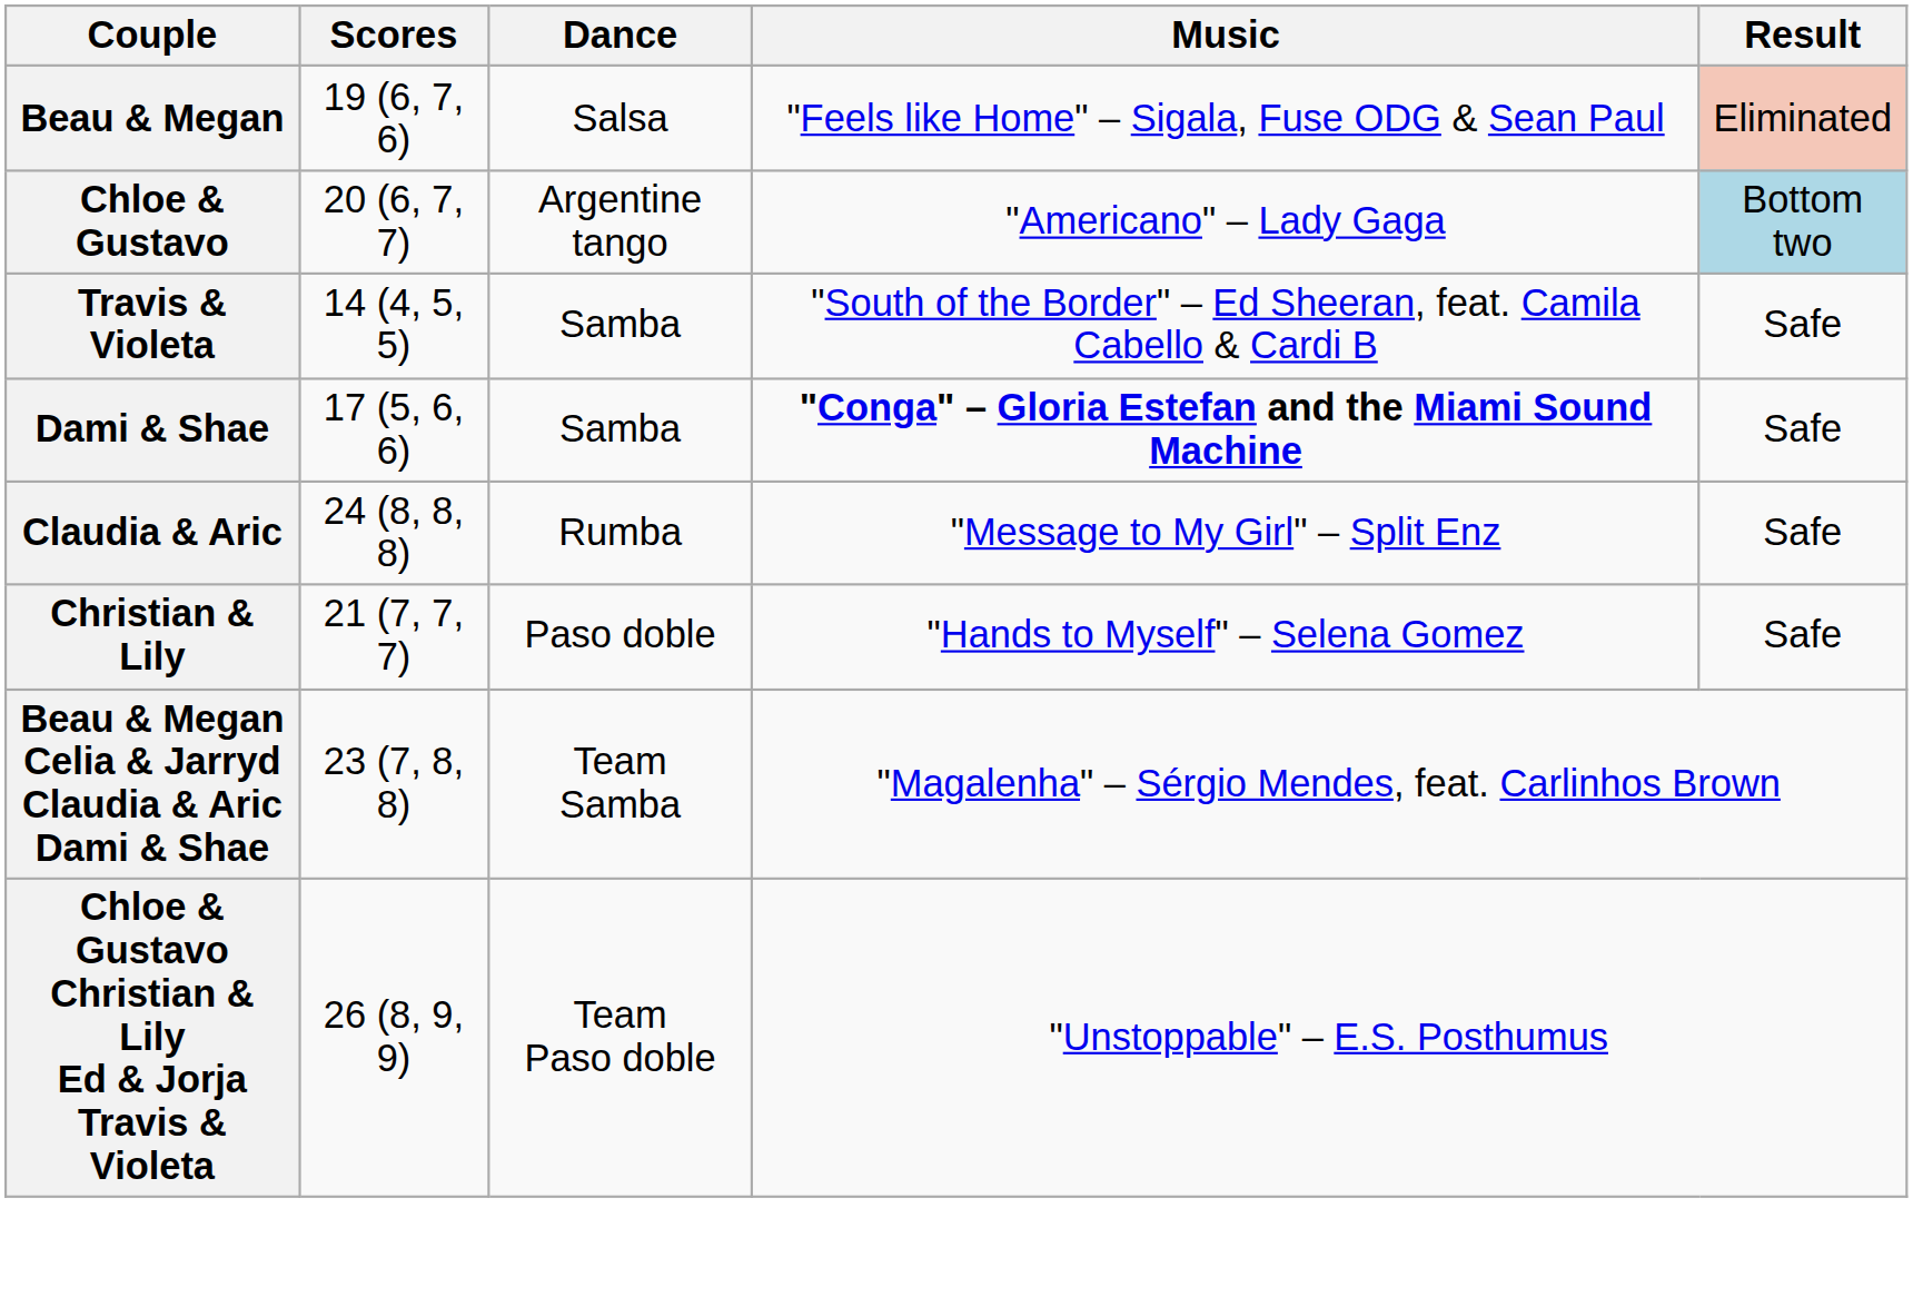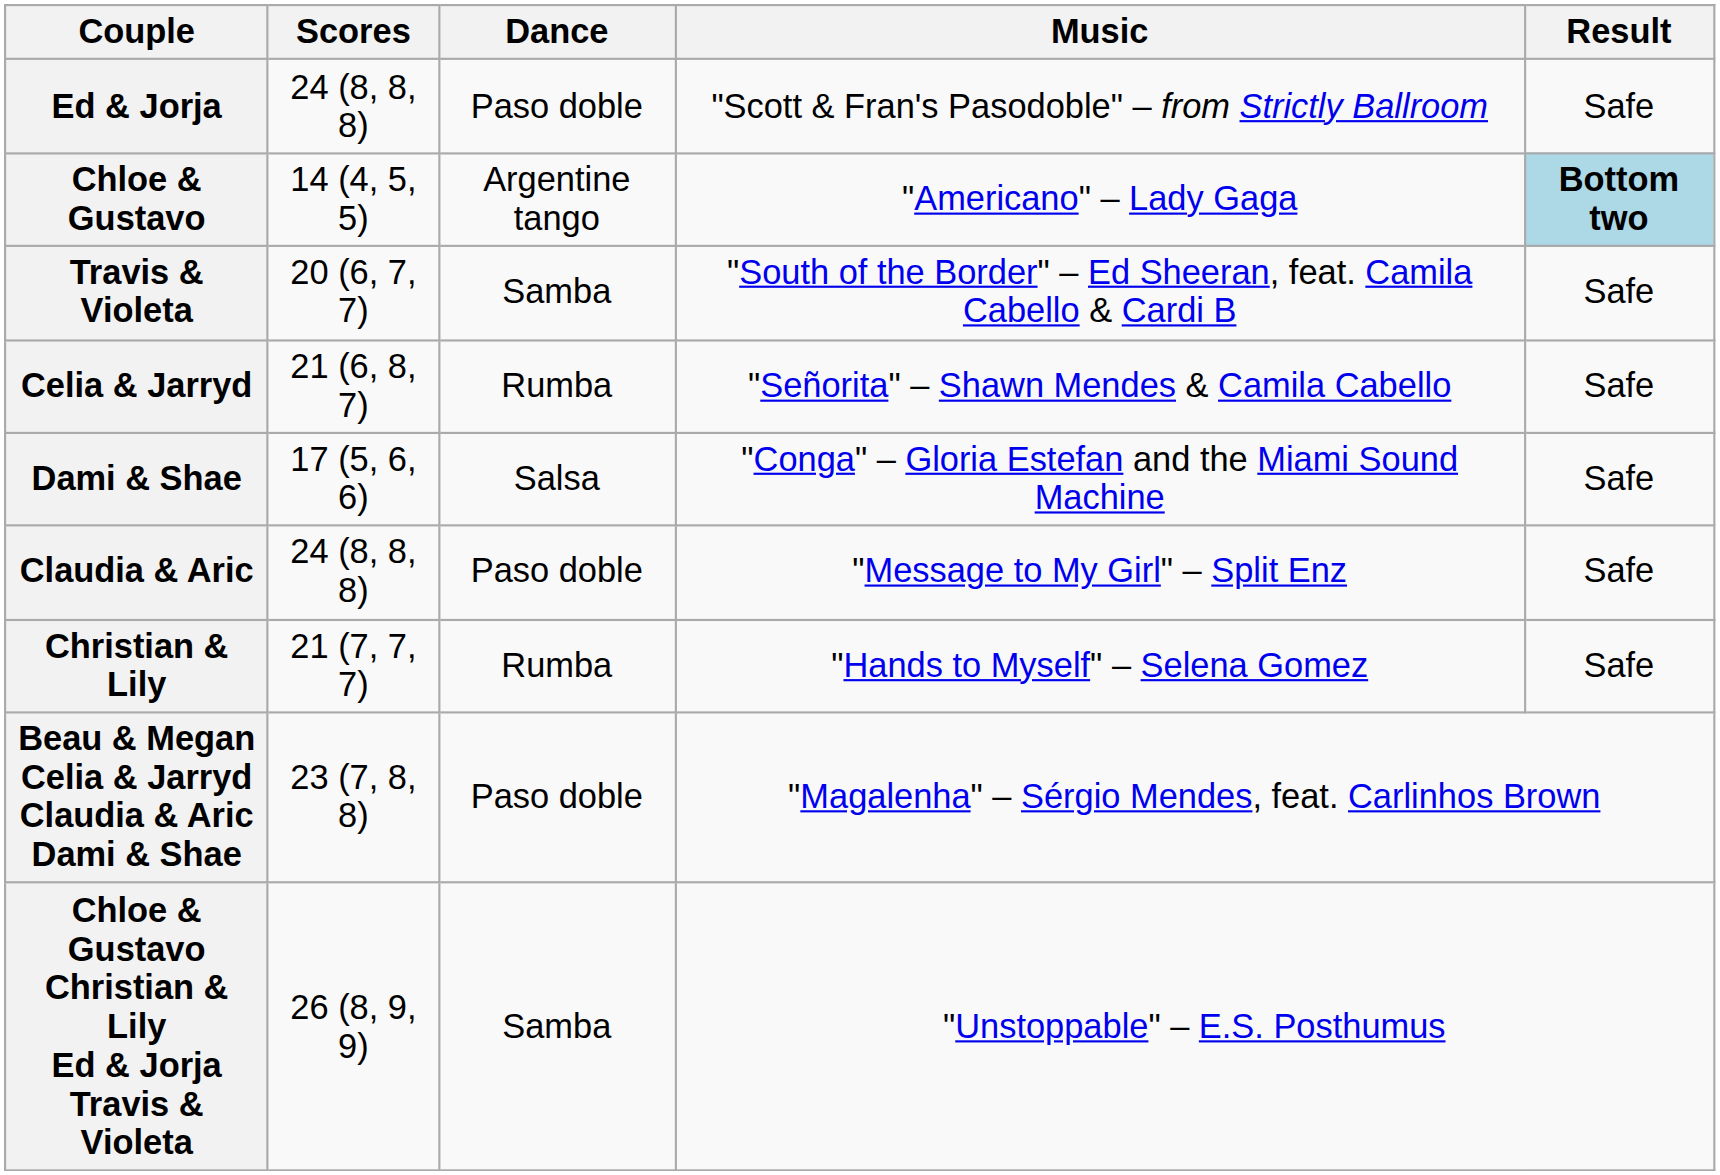- row: Beau & Megan | 19 (6, 7, 6) | Salsa | "Feels like Home" – Sigala, Fuse ODG & Sean Paul | Eliminated
+ row: Ed & Jorja | 24 (8, 8, 8) | Paso doble | "Scott & Fran's Pasodoble" – from Strictly Ballroom | Safe
Chloe & Gustavo | Scores: 20 (6, 7, 7) -> 14 (4, 5, 5)
Chloe & Gustavo | Result: normal -> bold
Travis & Violeta | Scores: 14 (4, 5, 5) -> 20 (6, 7, 7)
+ row: Celia & Jarryd | 21 (6, 8, 7) | Rumba | "Señorita" – Shawn Mendes & Camila Cabello | Safe
Dami & Shae | Dance: Samba -> Salsa
Dami & Shae | Music: bold -> normal
Claudia & Aric | Dance: Rumba -> Paso doble
Christian & Lily | Dance: Paso doble -> Rumba
Beau & Megan Celia & Jarryd Claudia & Aric Dami & Shae | Dance: Team Samba -> Paso doble
Chloe & Gustavo Christian & Lily Ed & Jorja Travis & Violeta | Dance: Team Paso doble -> Samba
